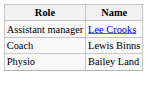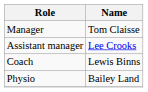+ row: Manager | Tom Claisse
